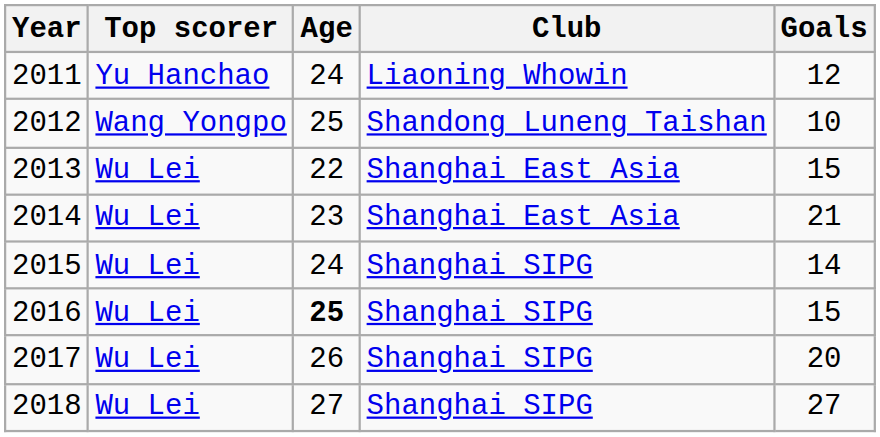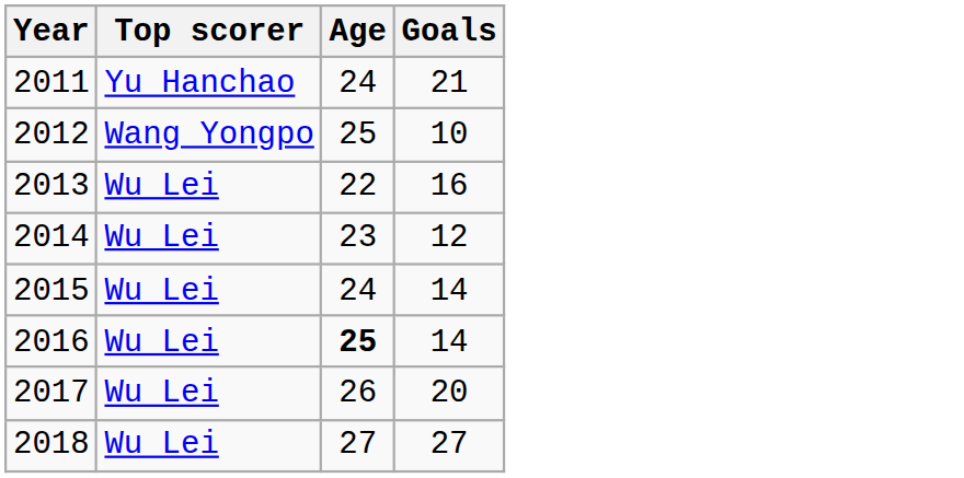- column: Club | Liaoning Whowin | Shandong Luneng Taishan | Shanghai East Asia | Shanghai East Asia | Shanghai SIPG | Shanghai SIPG | Shanghai SIPG | Shanghai SIPG
2011 | Goals: 12 -> 21
2013 | Goals: 15 -> 16
2014 | Goals: 21 -> 12
2016 | Goals: 15 -> 14
